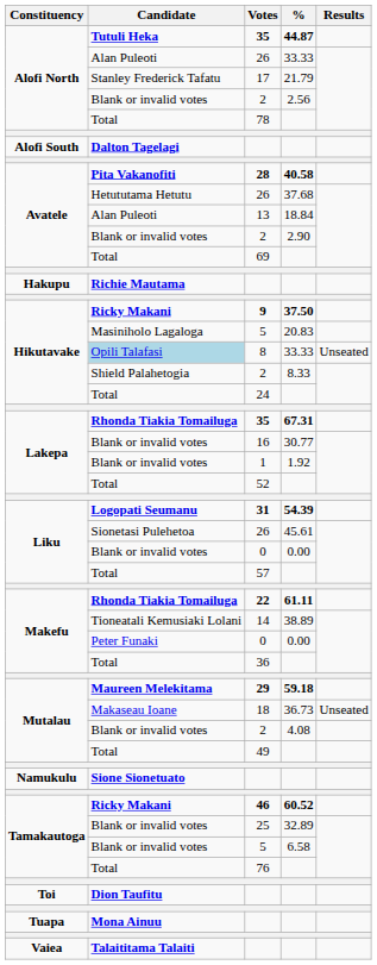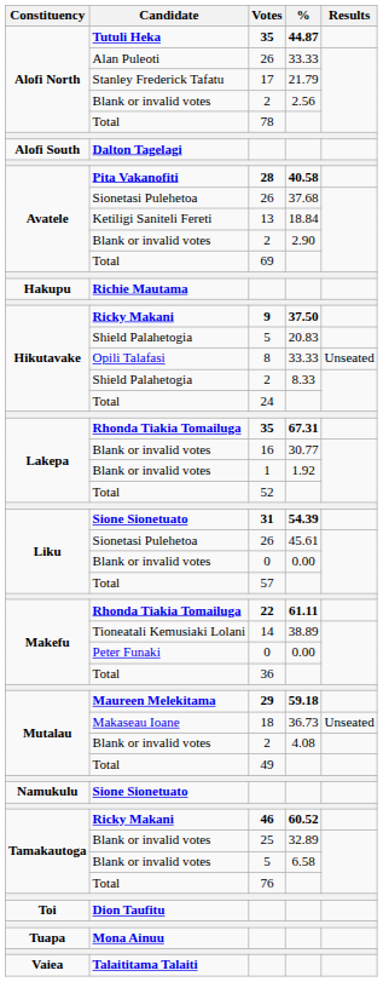Avatele / 26 | Candidate: Hetututama Hetutu -> Sionetasi Pulehetoa
13 | Candidate: Alan Puleoti -> Ketiligi Saniteli Fereti
Hikutavake / 5 | Candidate: Masiniholo Lagaloga -> Shield Palahetogia
8 | Candidate: lightblue background -> no background
31 | Candidate: Logopati Seumanu -> Sione Sionetuato
